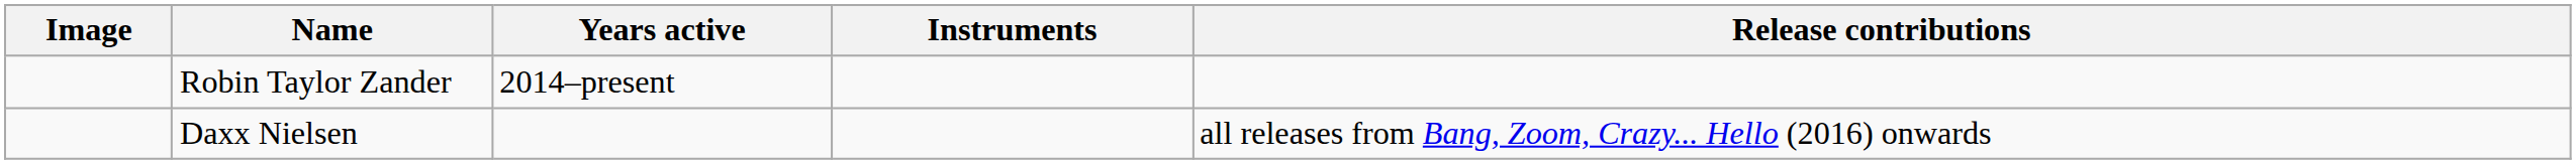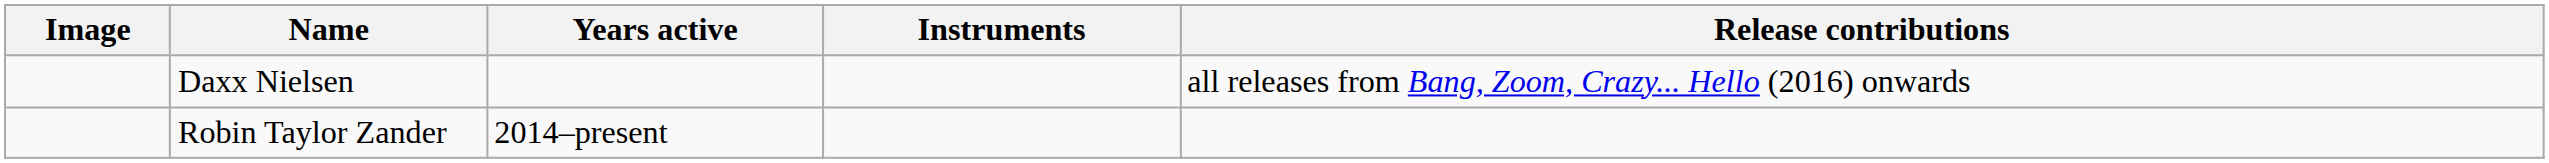rows swapped: Daxx Nielsen <-> Robin Taylor Zander
